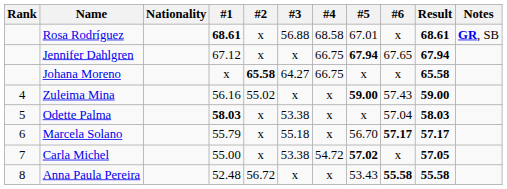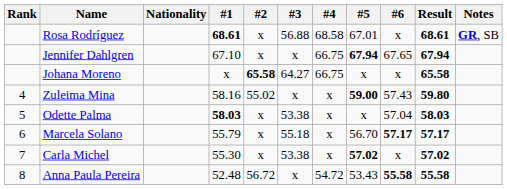Jennifer Dahlgren | #1: 67.12 -> 67.10
Zuleima Mina | #1: 56.16 -> 58.16
Zuleima Mina | Result: 59.00 -> 59.80
Carla Michel | #1: 55.00 -> 55.30
Carla Michel | #4: 54.72 -> x
Carla Michel | Result: 57.05 -> 57.02
Anna Paula Pereira | #4: x -> 54.72
